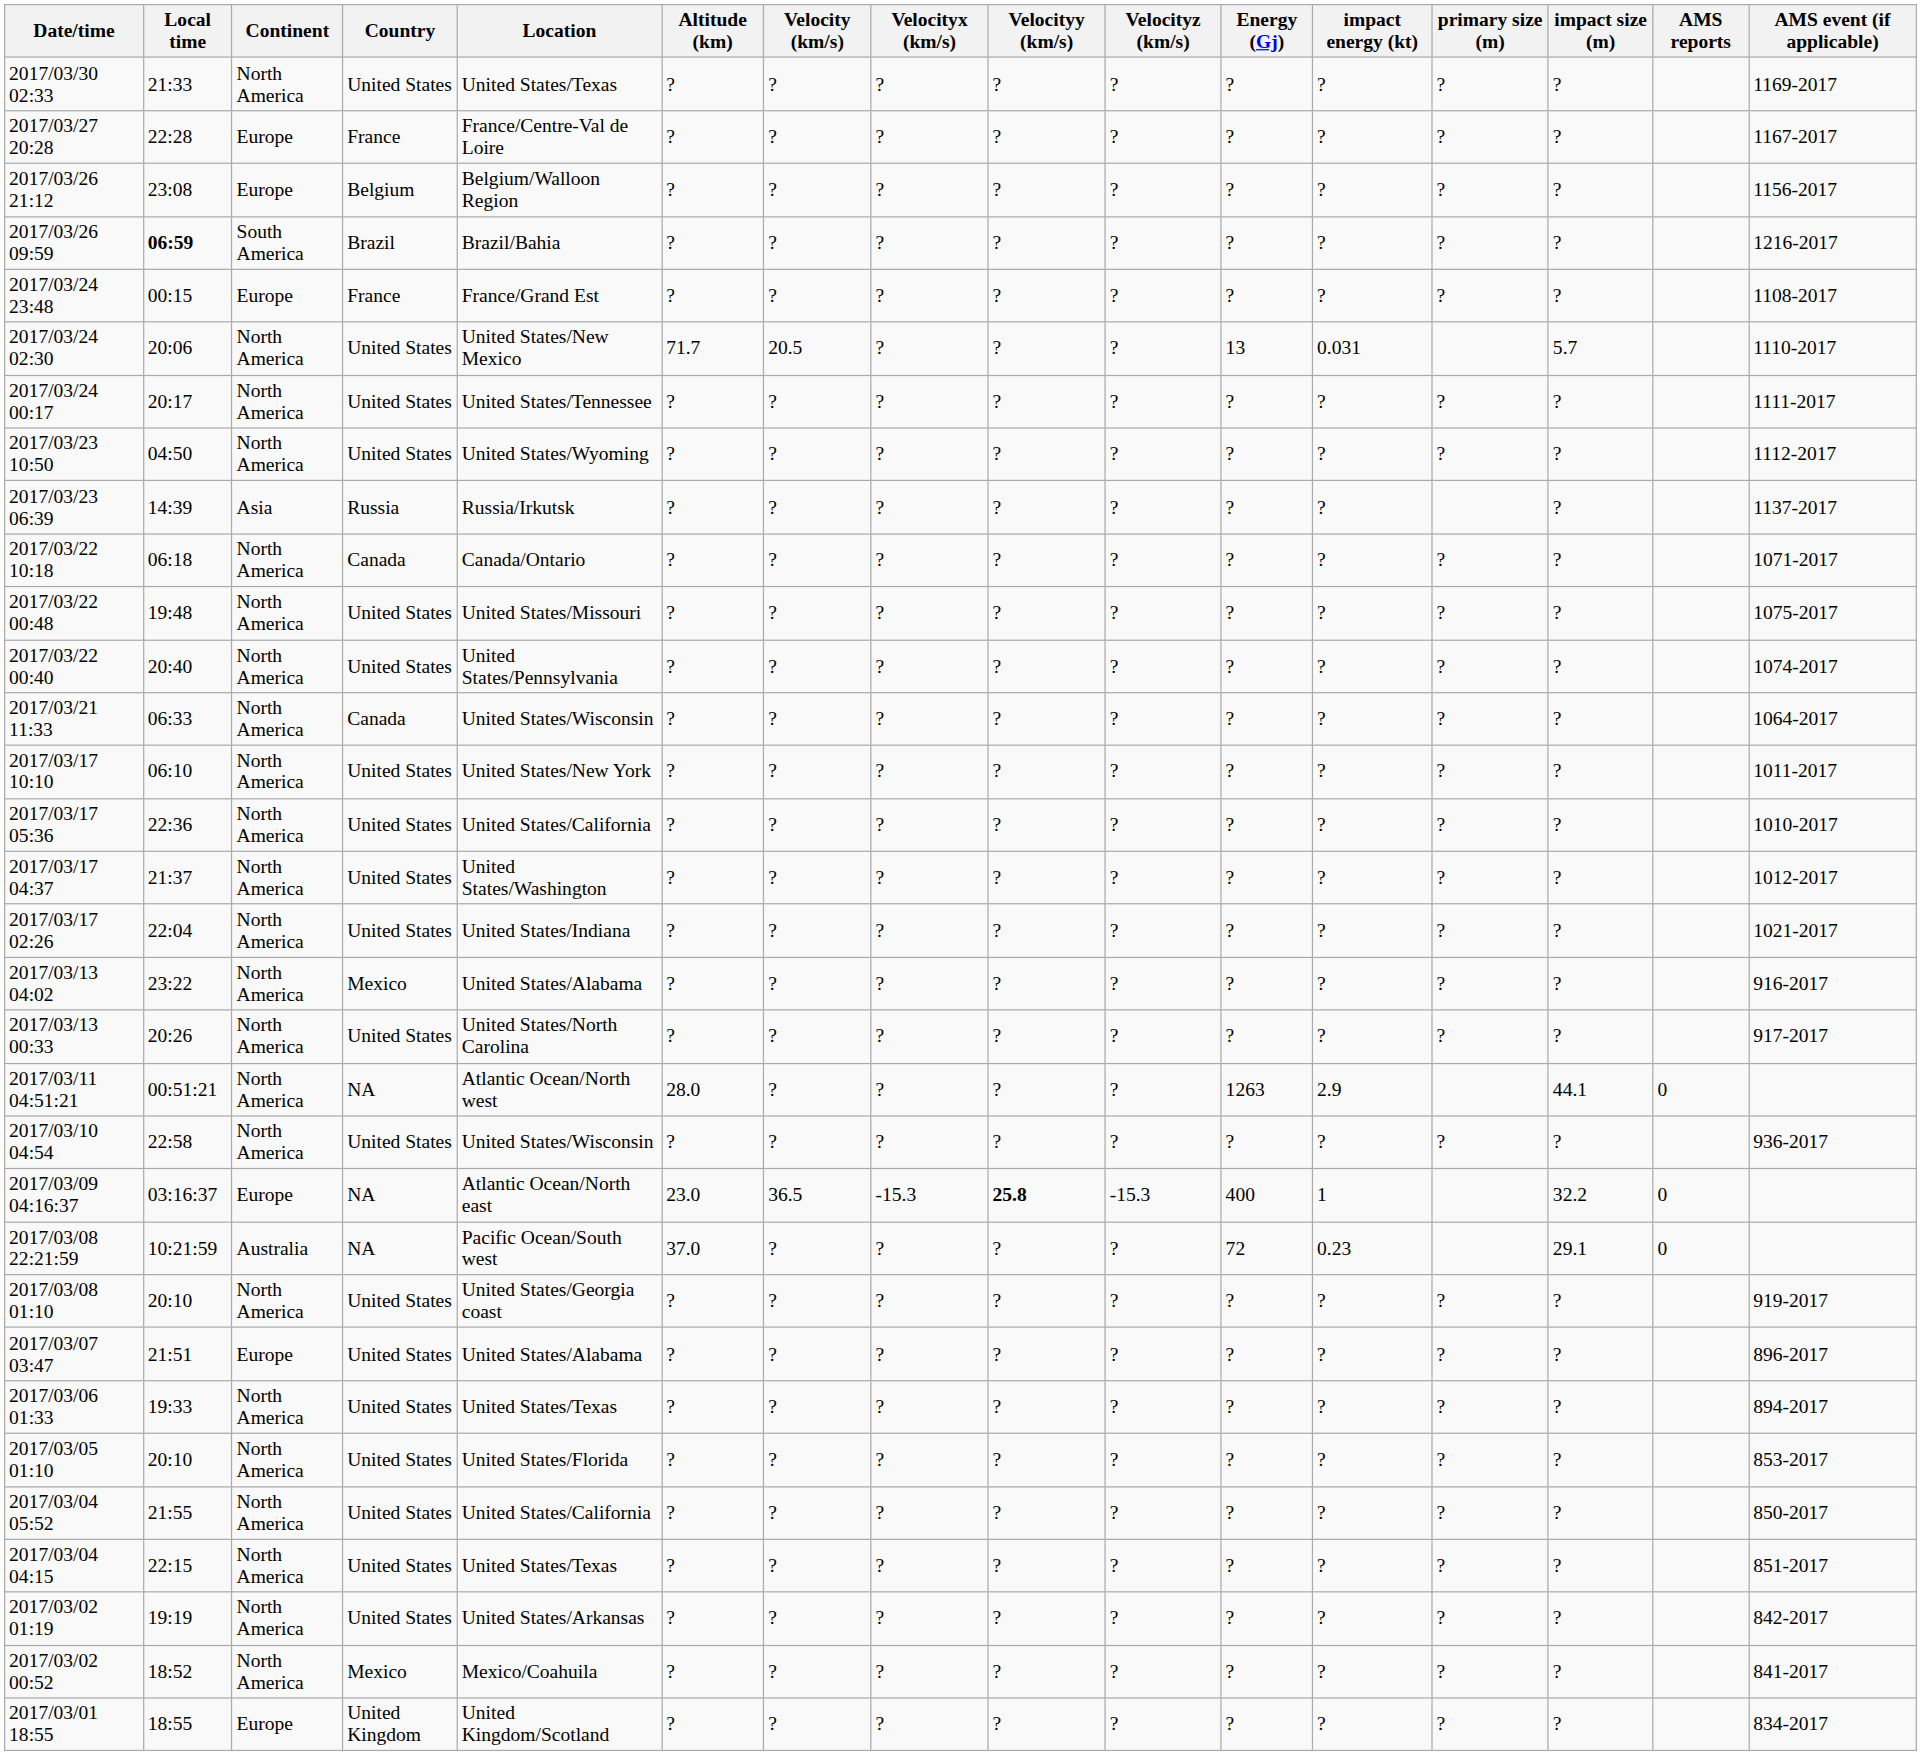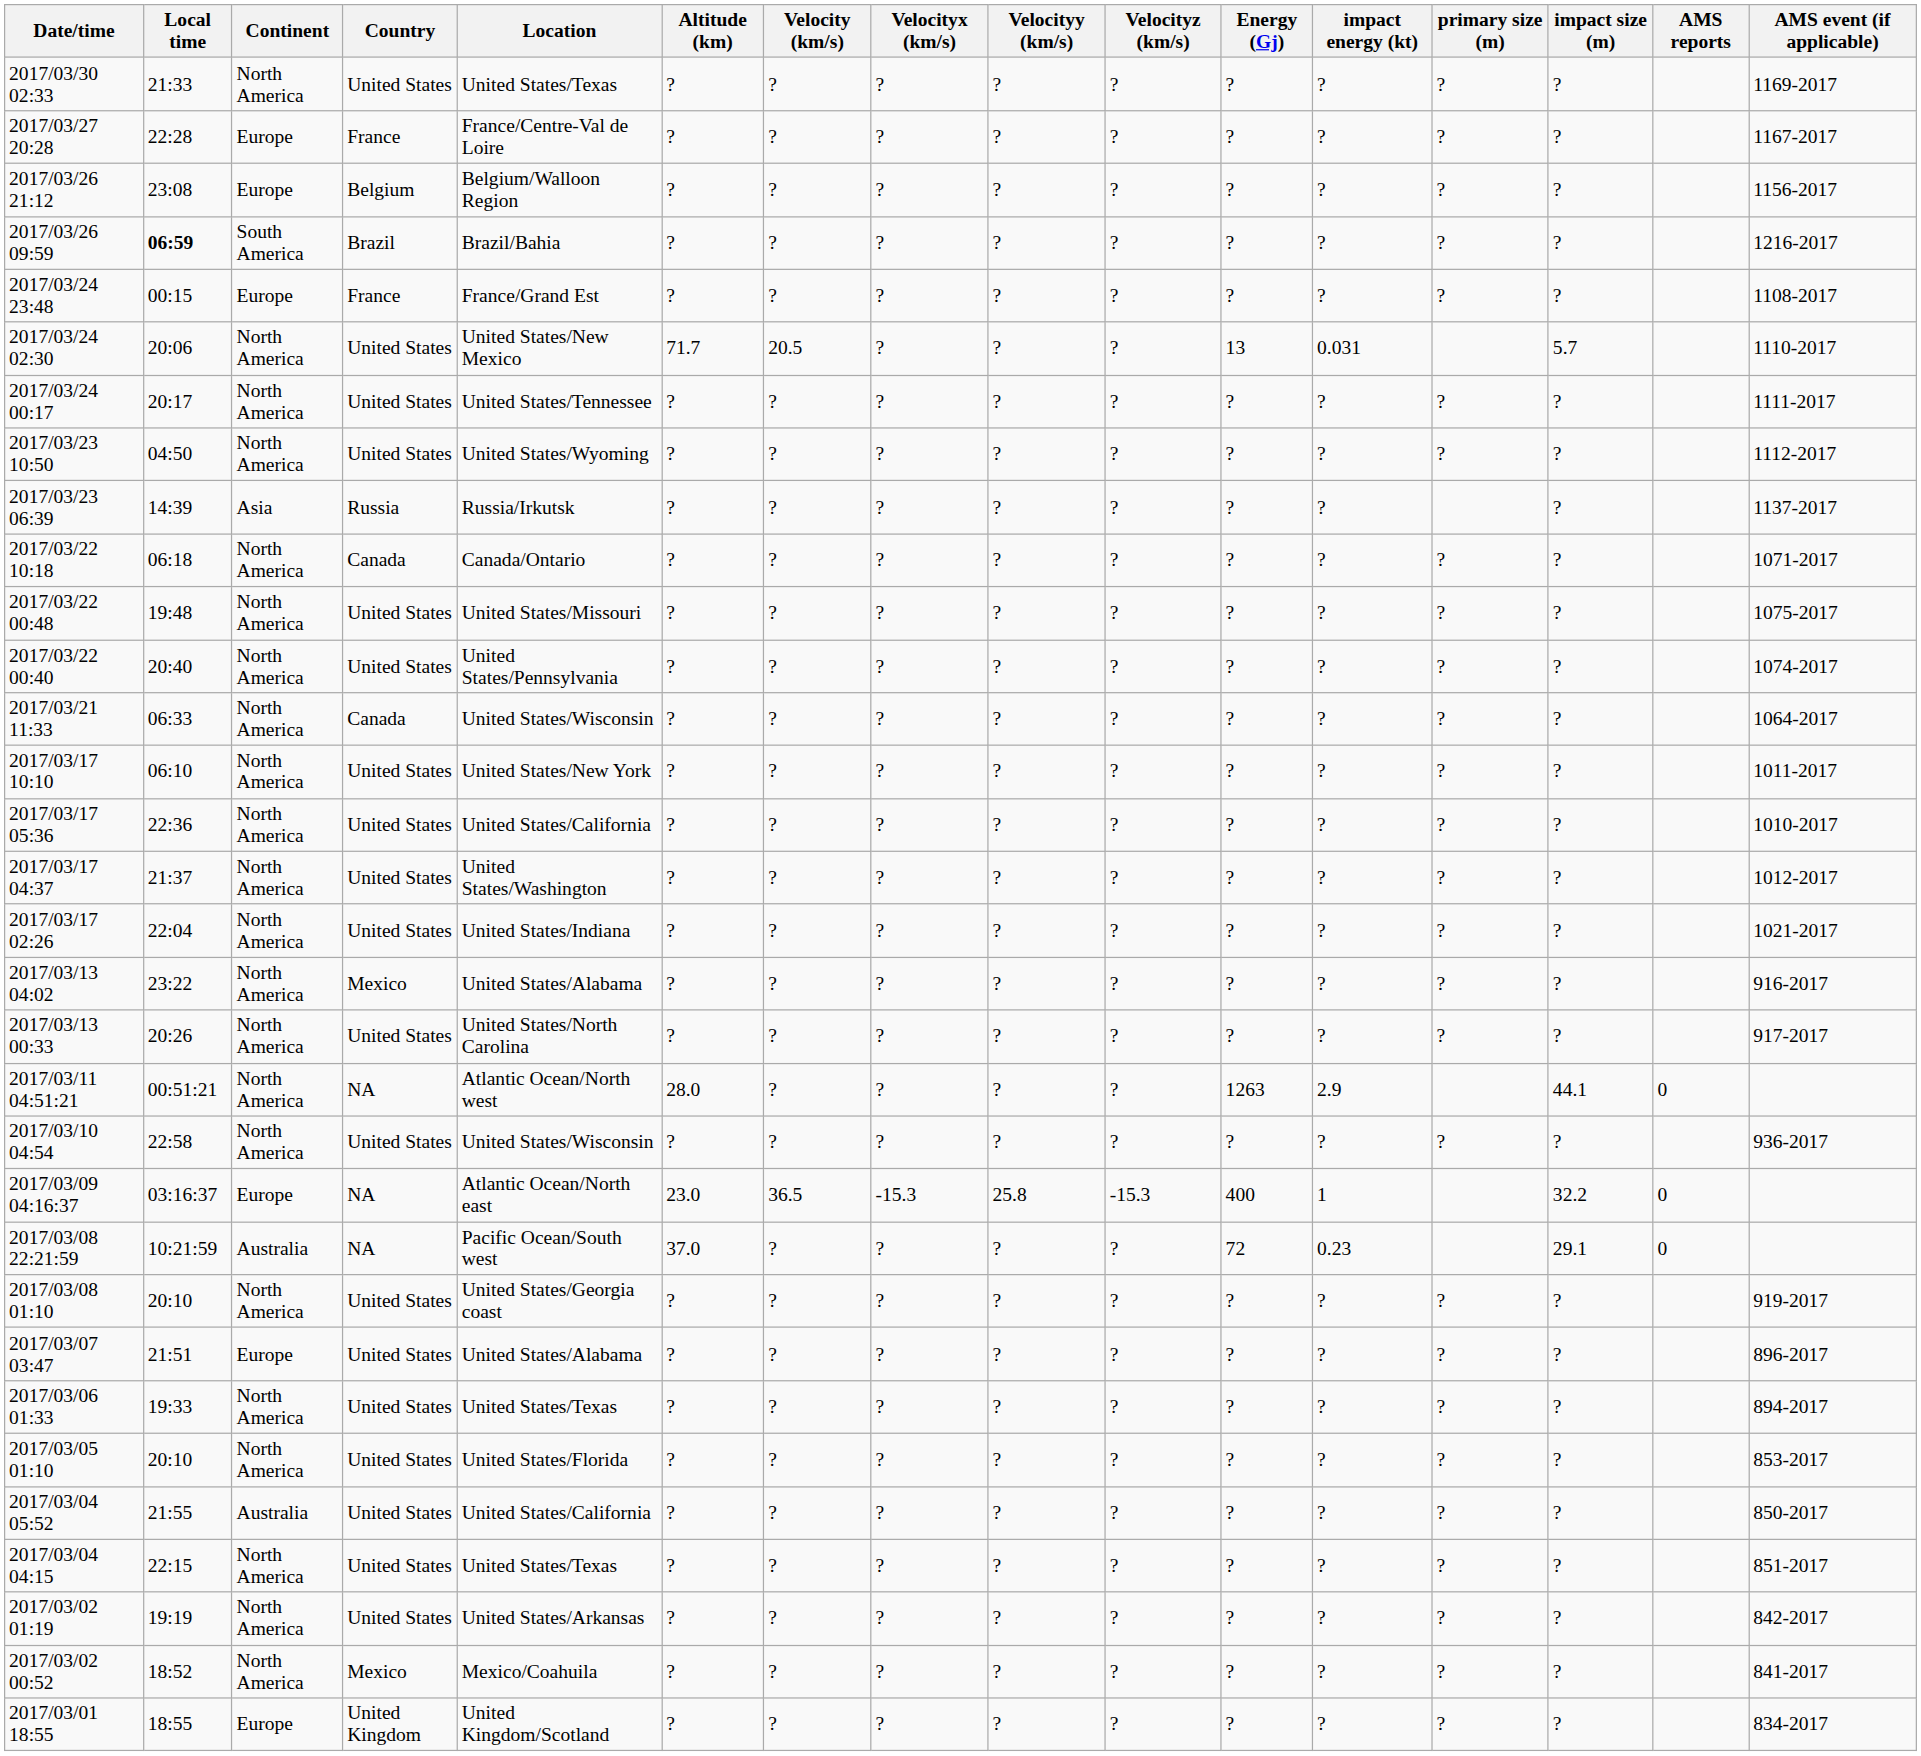2017/03/09 04:16:37 | Velocityy (km/s): bold -> normal
2017/03/04 05:52 | Continent: North America -> Australia
